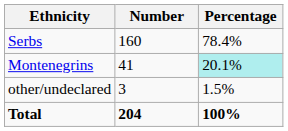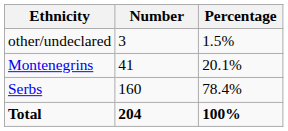rows swapped: Serbs <-> other/undeclared
Montenegrins | Percentage: paleturquoise background -> no background
